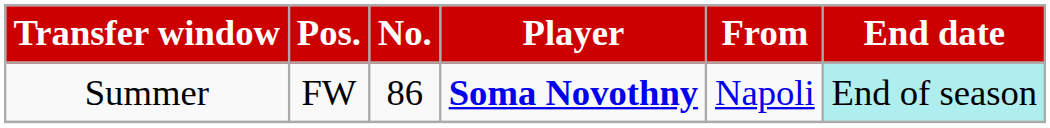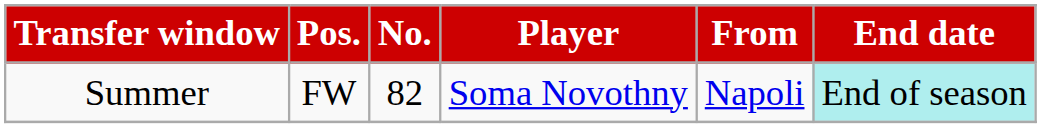Summer | No.: 86 -> 82
Summer | Player: bold -> normal
